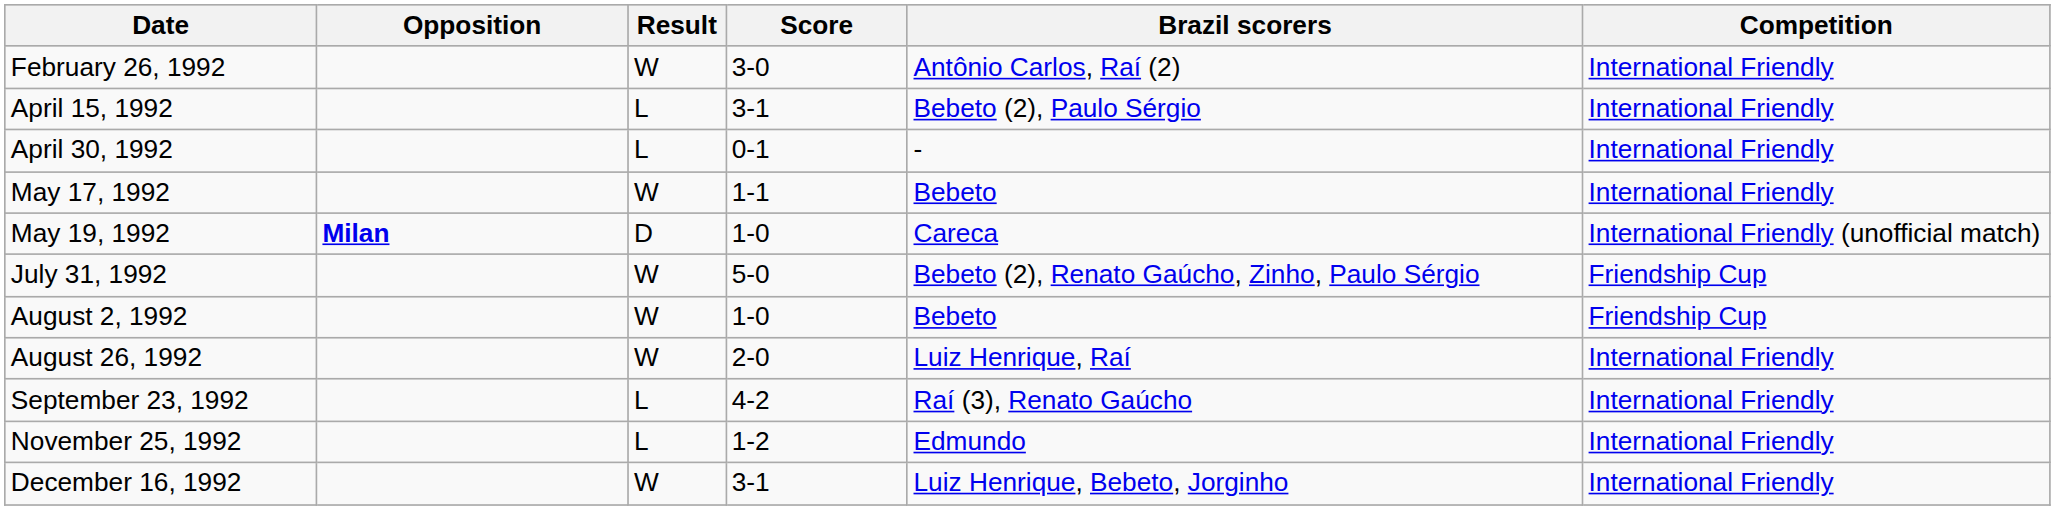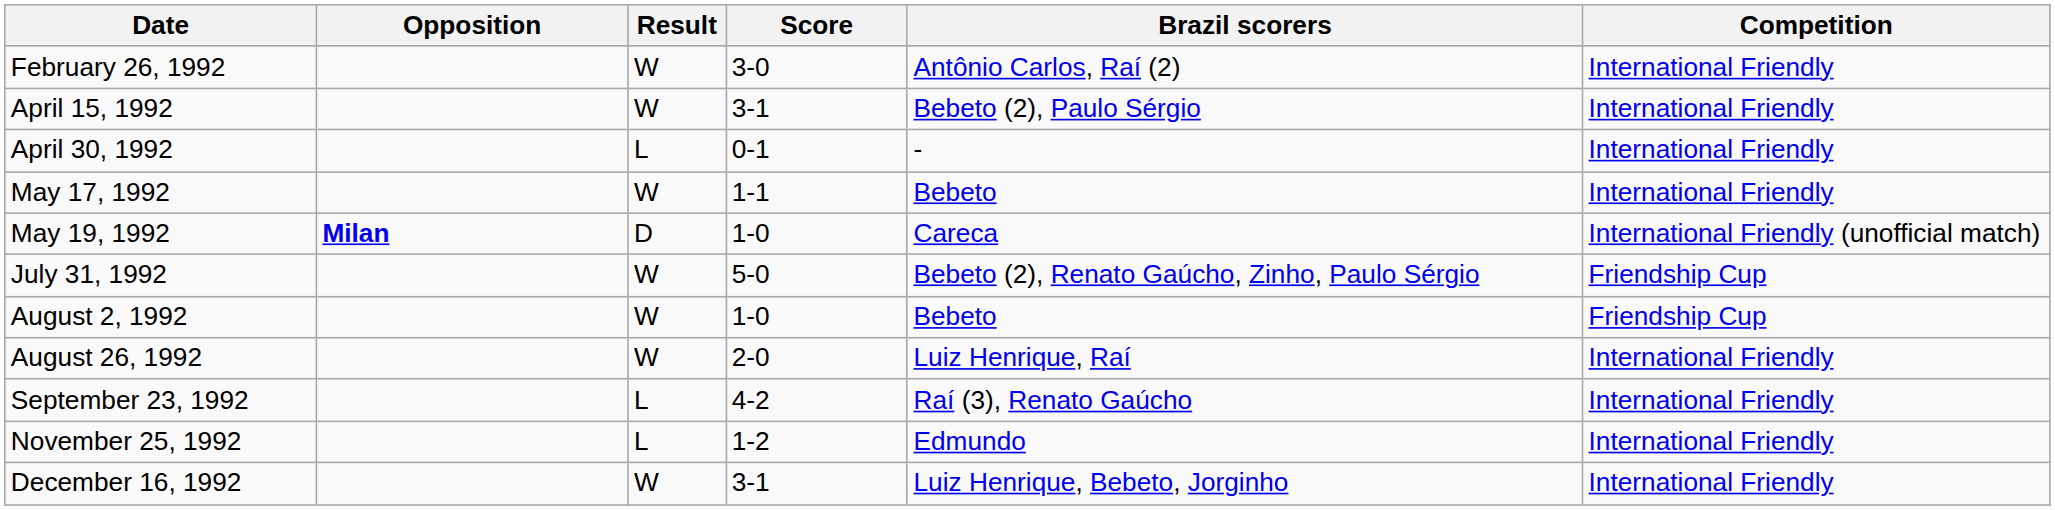April 15, 1992 | Result: L -> W
